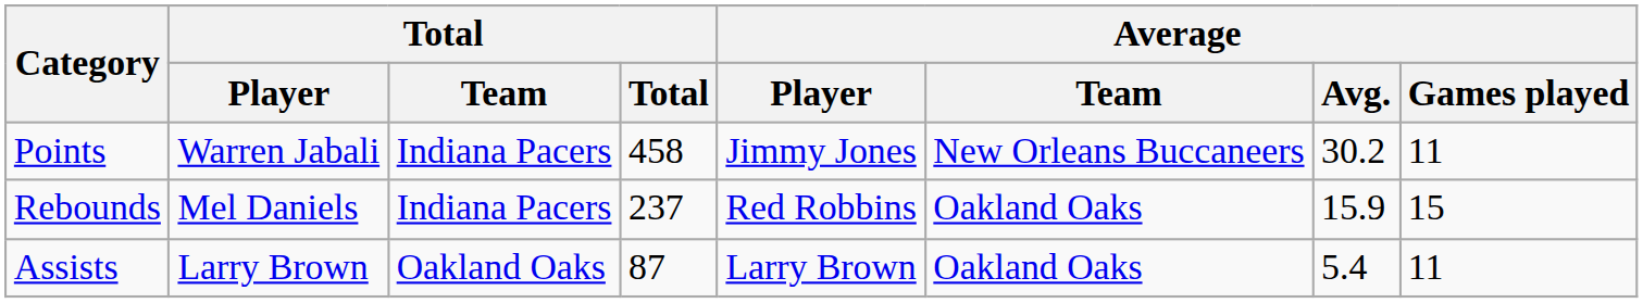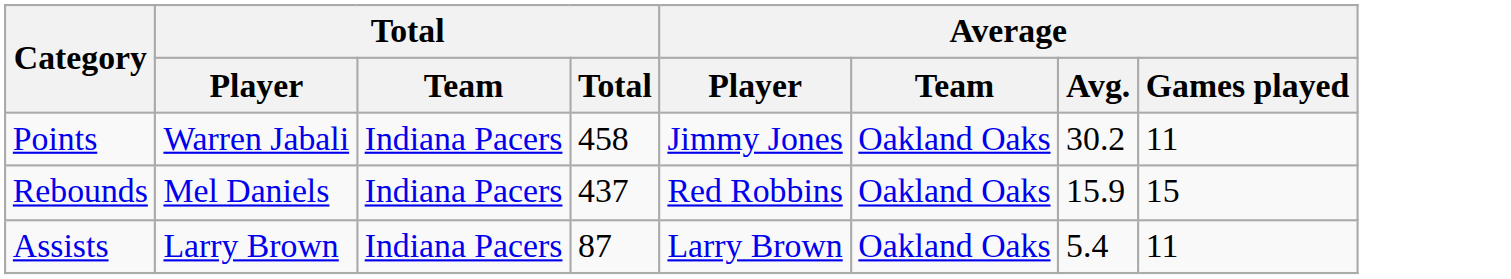Points | Average / Team: New Orleans Buccaneers -> Oakland Oaks
Rebounds | Total: 237 -> 437
Assists | Total / Team: Oakland Oaks -> Indiana Pacers
